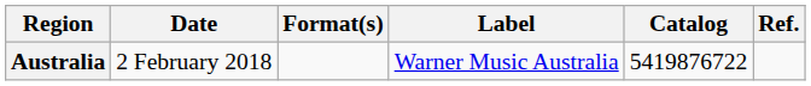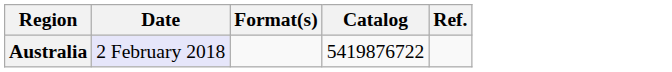- column: Label | Warner Music Australia
Australia | Date: no background -> lavender background
